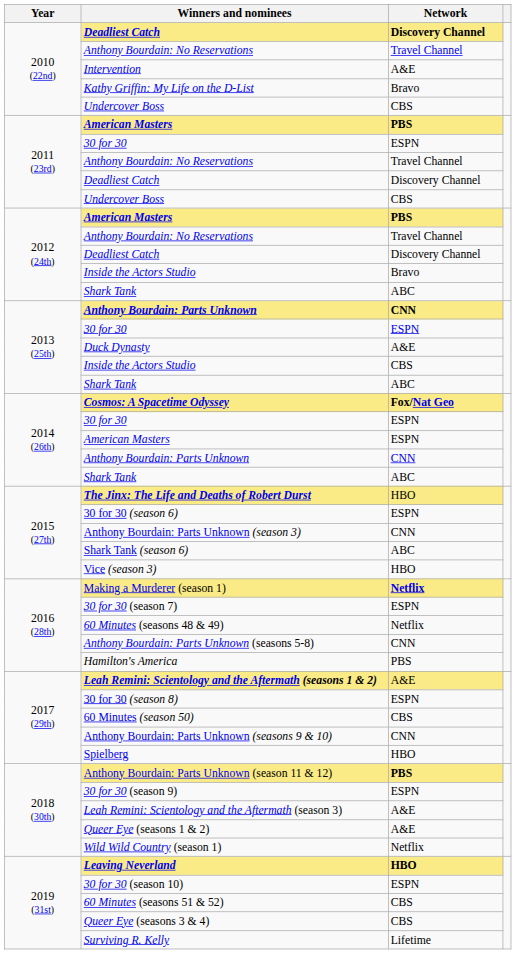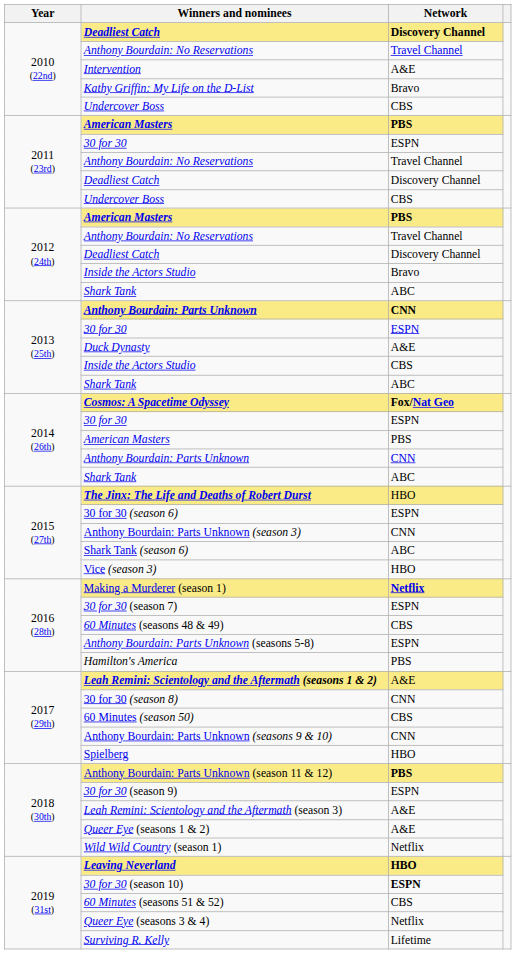2014 (26th) / American Masters | Network: ESPN -> PBS
60 Minutes (seasons 48 & 49) | Network: Netflix -> CBS
Anthony Bourdain: Parts Unknown (seasons 5-8) | Network: CNN -> ESPN
30 for 30 (season 8) | Network: ESPN -> CNN
30 for 30 (season 10) | Network: normal -> bold
Queer Eye (seasons 3 & 4) | Network: CBS -> Netflix
